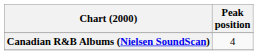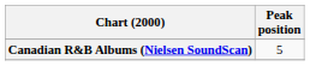Canadian R&B Albums (Nielsen SoundScan) | Peak position: 4 -> 5
